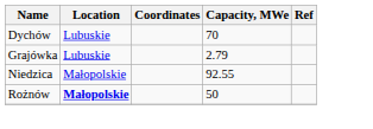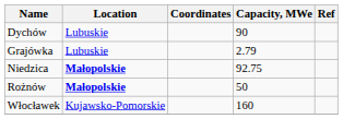Dychów | Capacity, MWe: 70 -> 90
Niedzica | Location: normal -> bold
Niedzica | Capacity, MWe: 92.55 -> 92.75
+ row: Włocławek | Kujawsko-Pomorskie | 160
